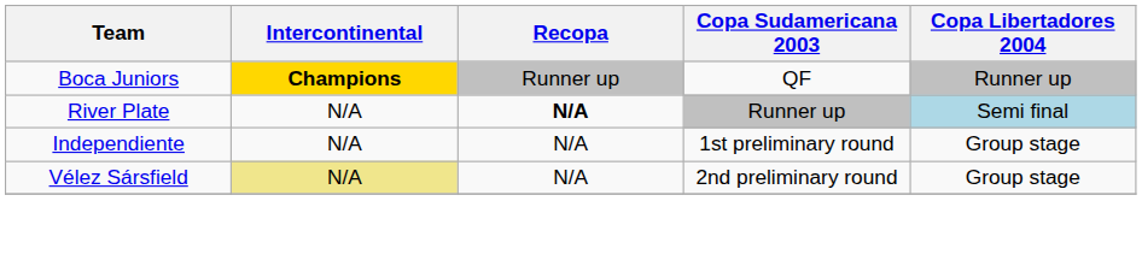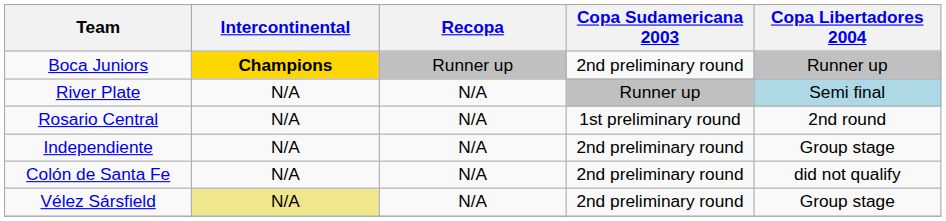Boca Juniors | Copa Sudamericana 2003: QF -> 2nd preliminary round
River Plate | Recopa: bold -> normal
+ row: Rosario Central | N/A | N/A | 1st preliminary round | 2nd round
Independiente | Copa Sudamericana 2003: 1st preliminary round -> 2nd preliminary round
+ row: Colón de Santa Fe | N/A | N/A | 2nd preliminary round | did not qualify
